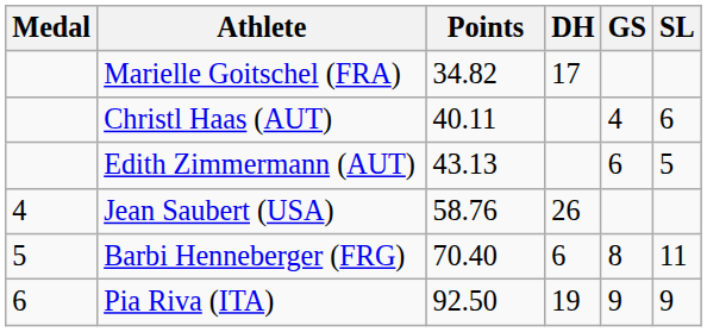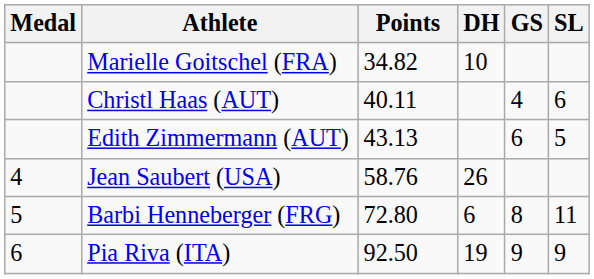Marielle Goitschel (FRA) | DH: 17 -> 10
Barbi Henneberger (FRG) | Points: 70.40 -> 72.80
